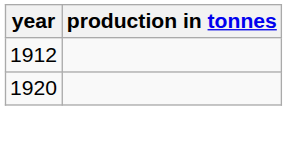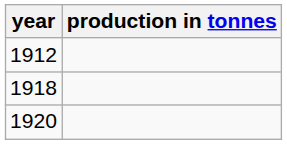+ row: 1918
